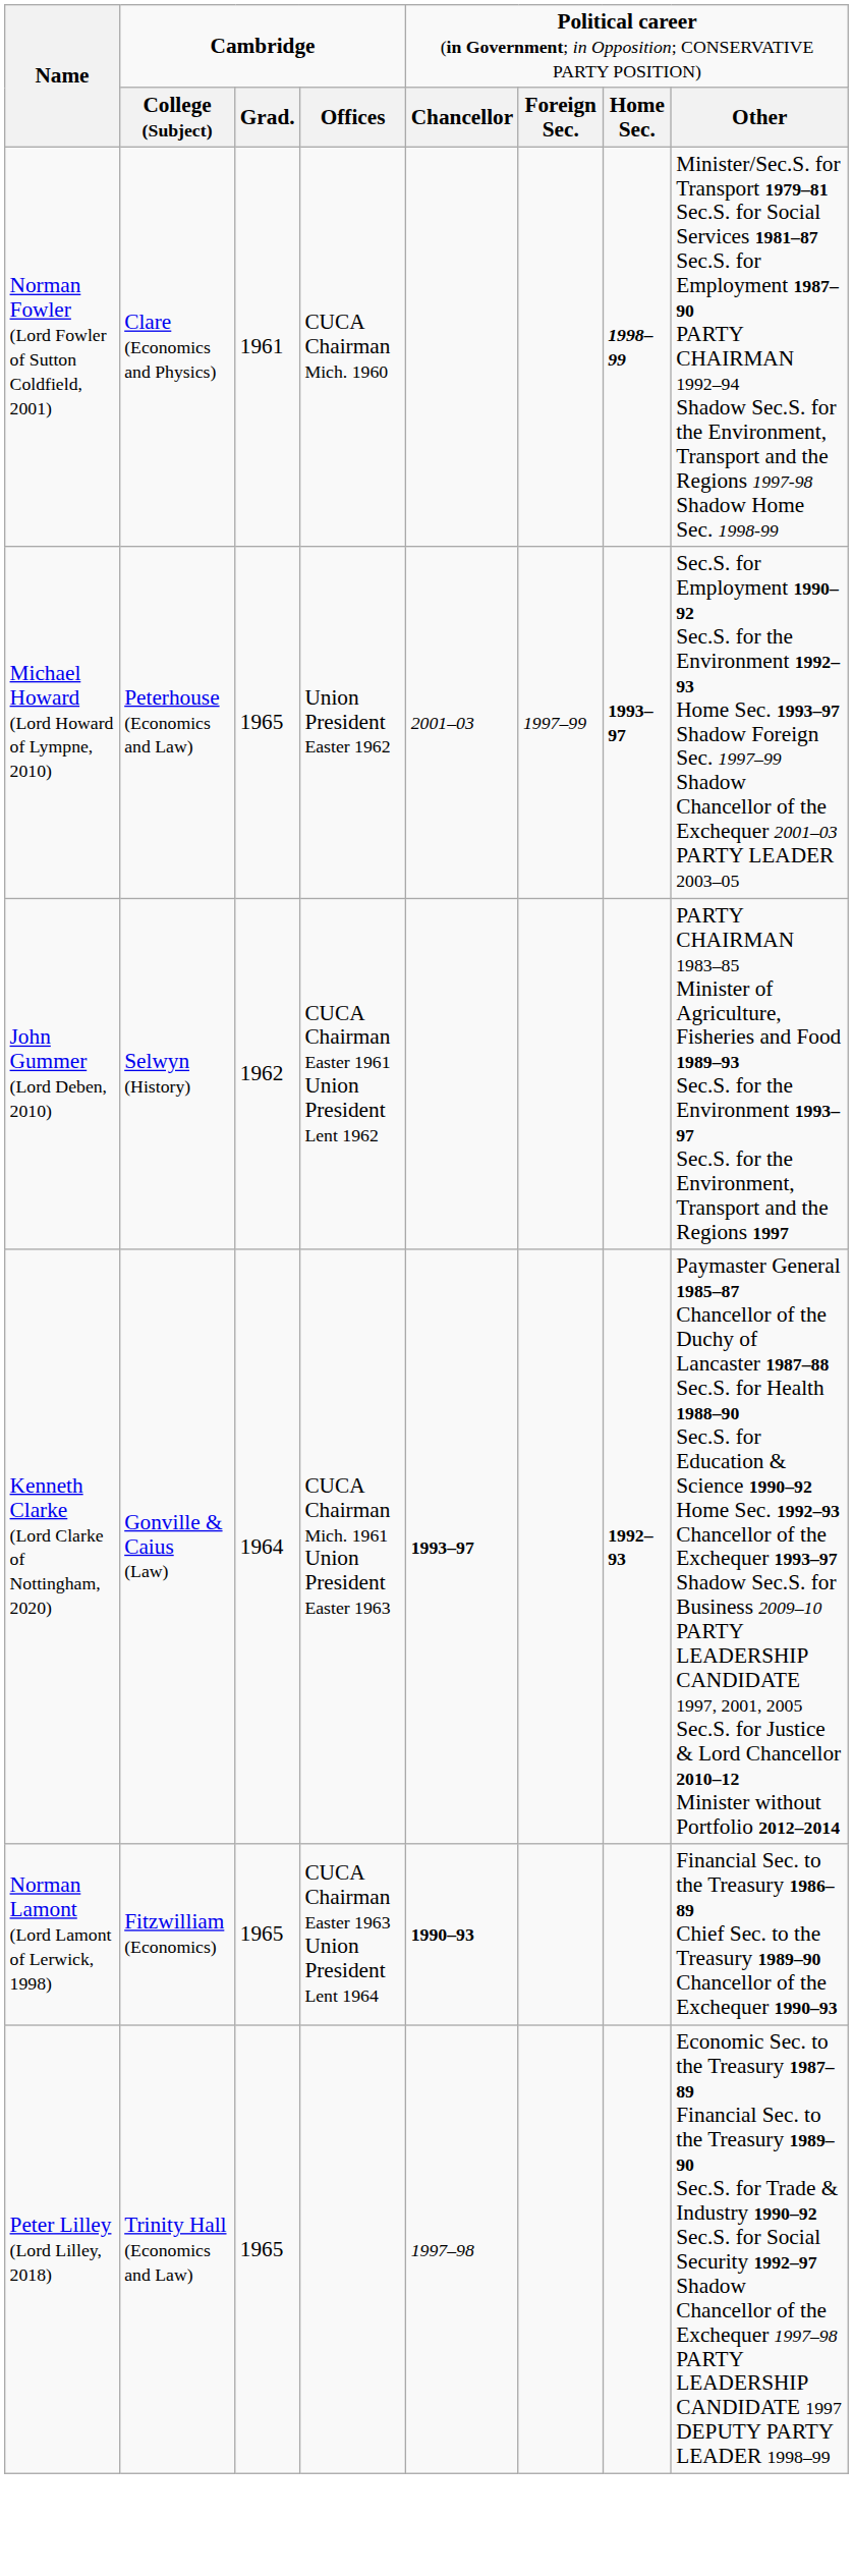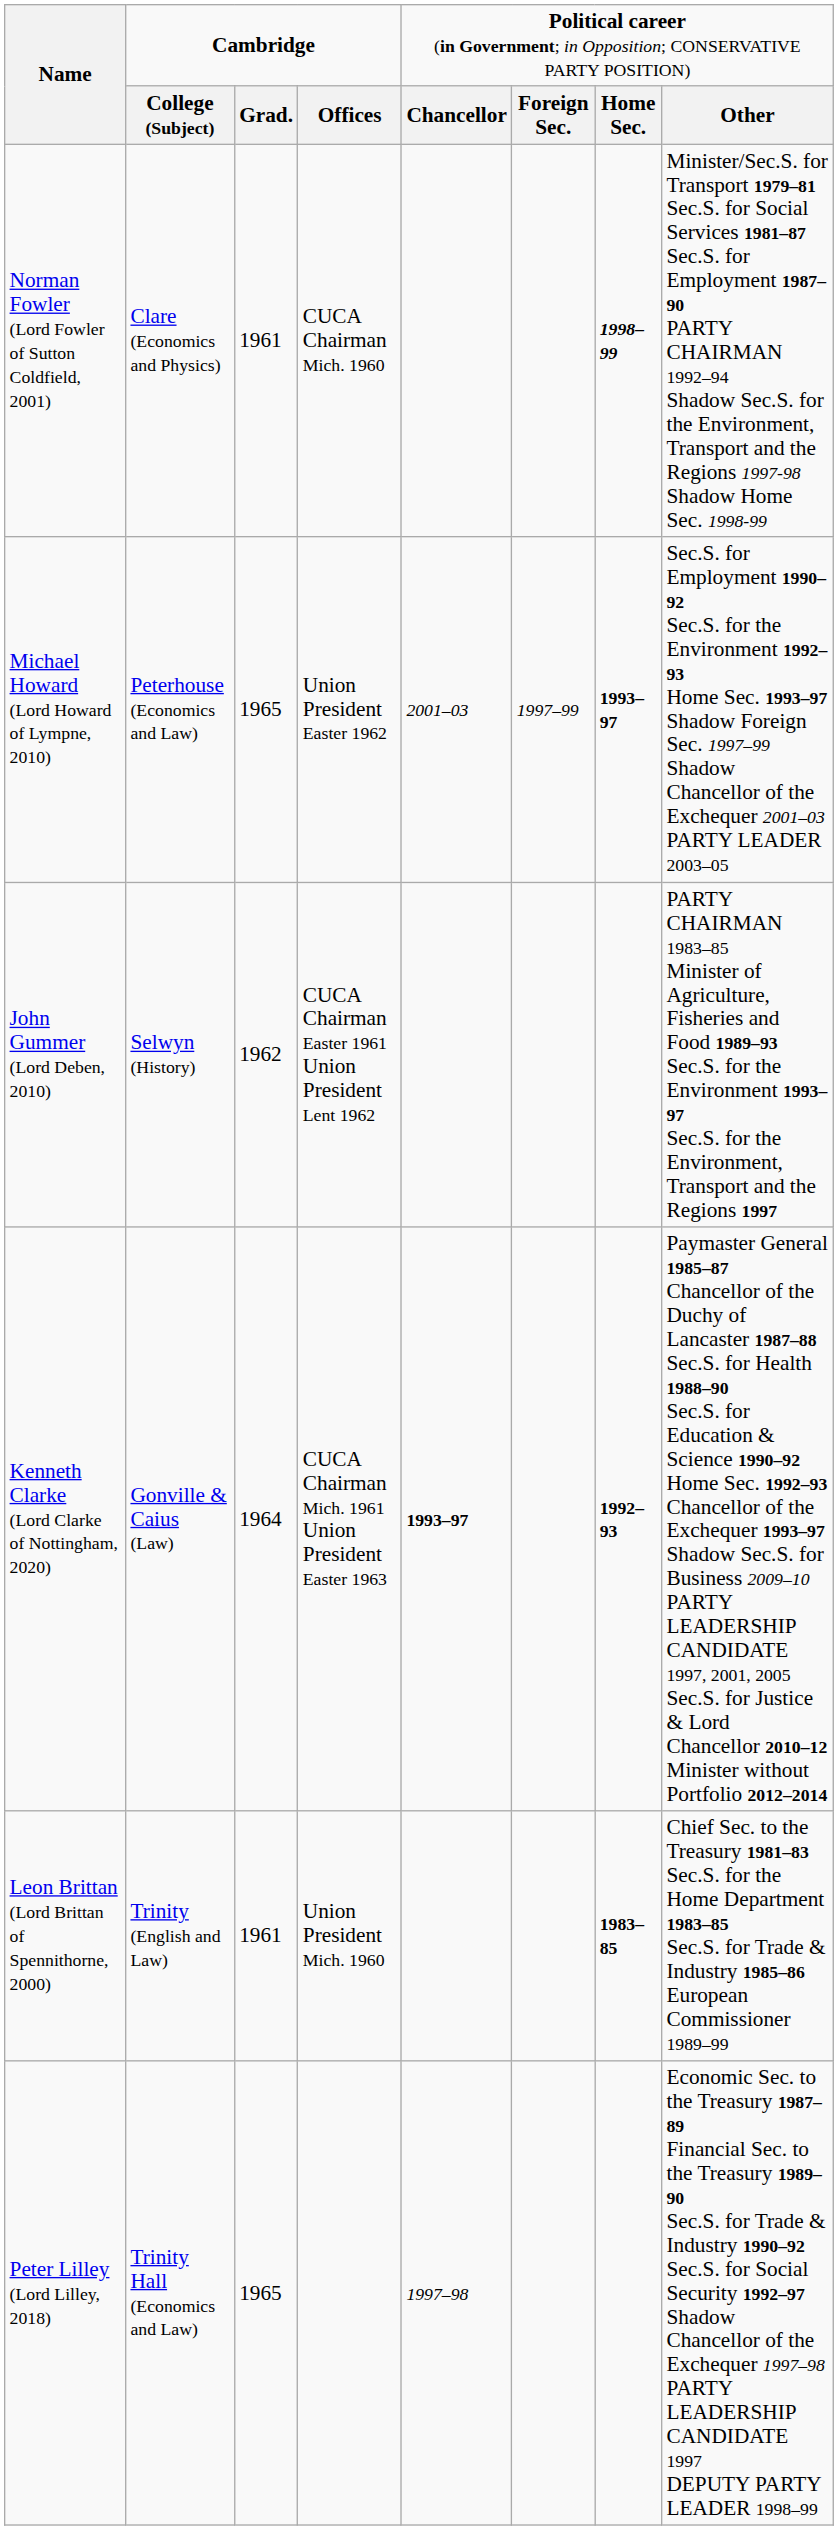+ row: Leon Brittan (Lord Brittan of Spennithorne, 2000) | Trinity (English and Law) | 1961 | Union President Mich. 1960 | 1983–85 | Chief Sec. to the Treasury 1981–83 Sec.S. for the Home Department 1983–85 Sec.S. for Trade & Industry 1985–86 European Commissioner 1989–99
- row: Norman Lamont (Lord Lamont of Lerwick, 1998) | Fitzwilliam (Economics) | 1965 | CUCA Chairman Easter 1963 Union President Lent 1964 | 1990–93 | Financial Sec. to the Treasury 1986–89 Chief Sec. to the Treasury 1989–90 Chancellor of the Exchequer 1990–93
